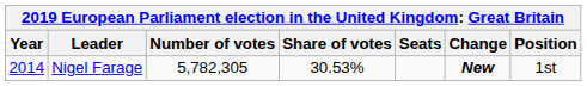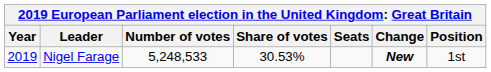Nigel Farage | Year: 2014 -> 2019
Nigel Farage | Number of votes: 5,782,305 -> 5,248,533
